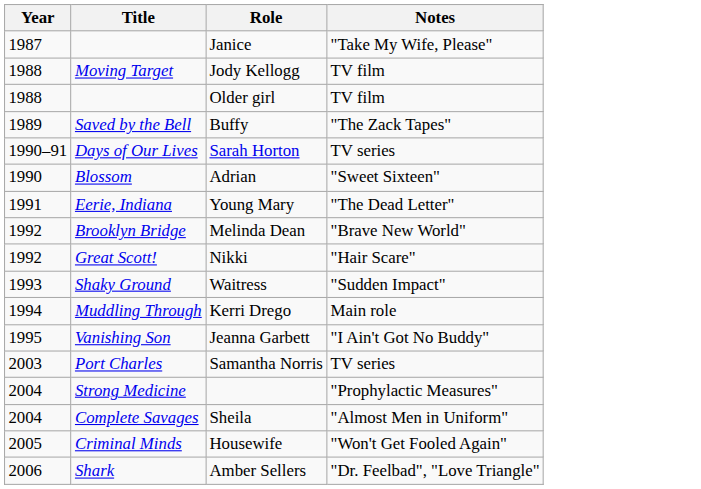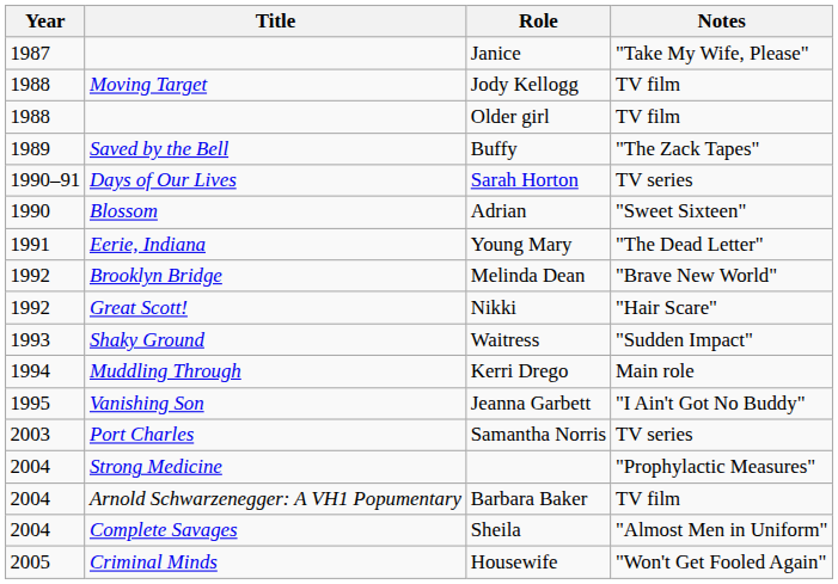+ row: 2004 | Arnold Schwarzenegger: A VH1 Popumentary | Barbara Baker | TV film
- row: 2006 | Shark | Amber Sellers | "Dr. Feelbad", "Love Triangle"
